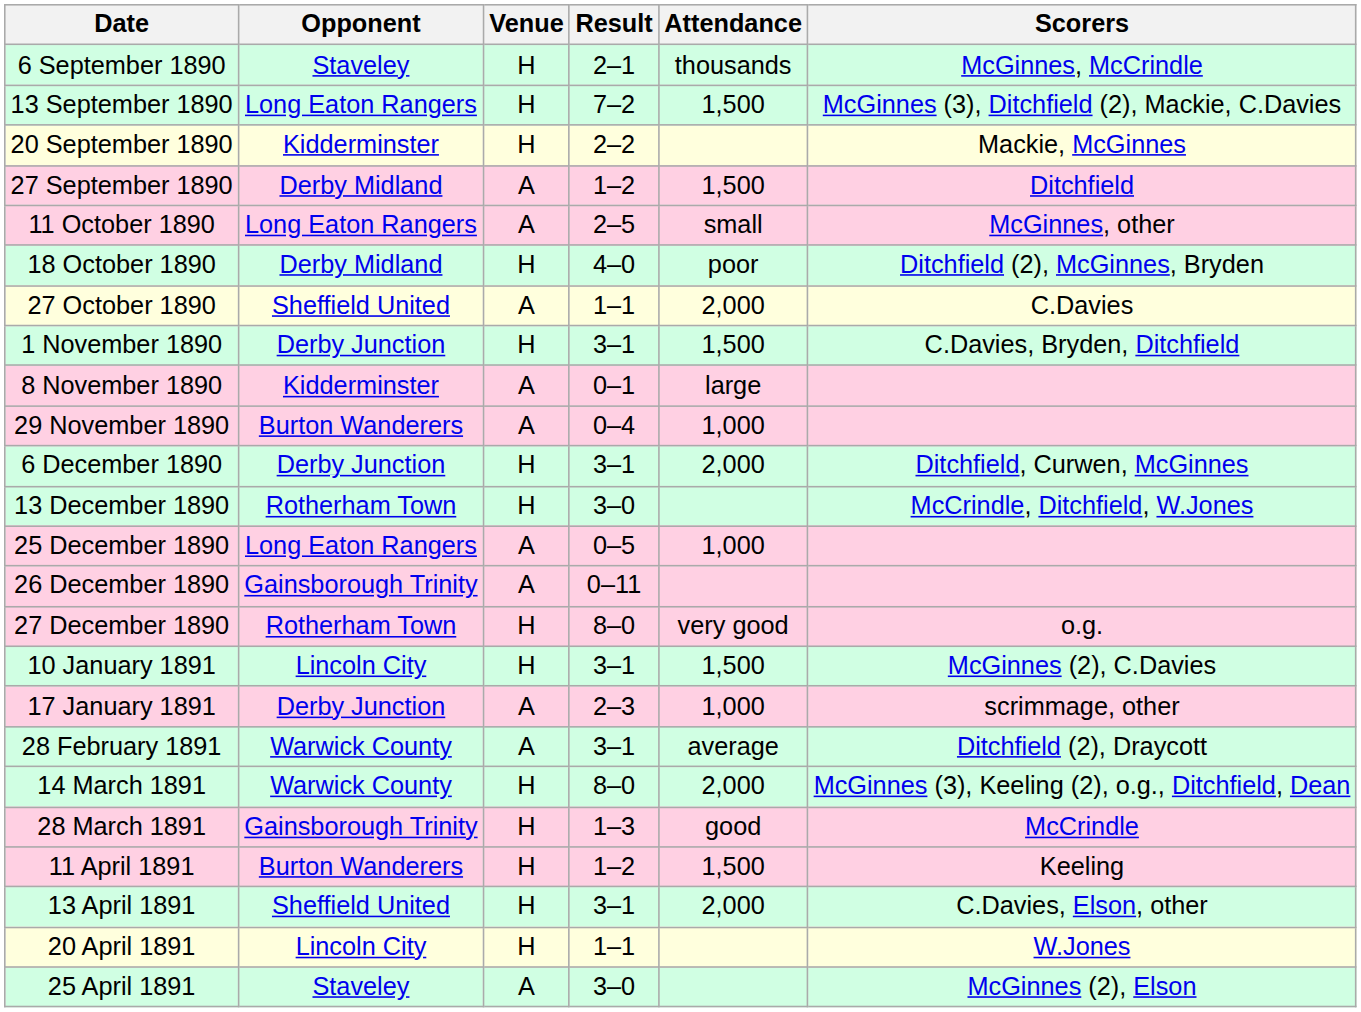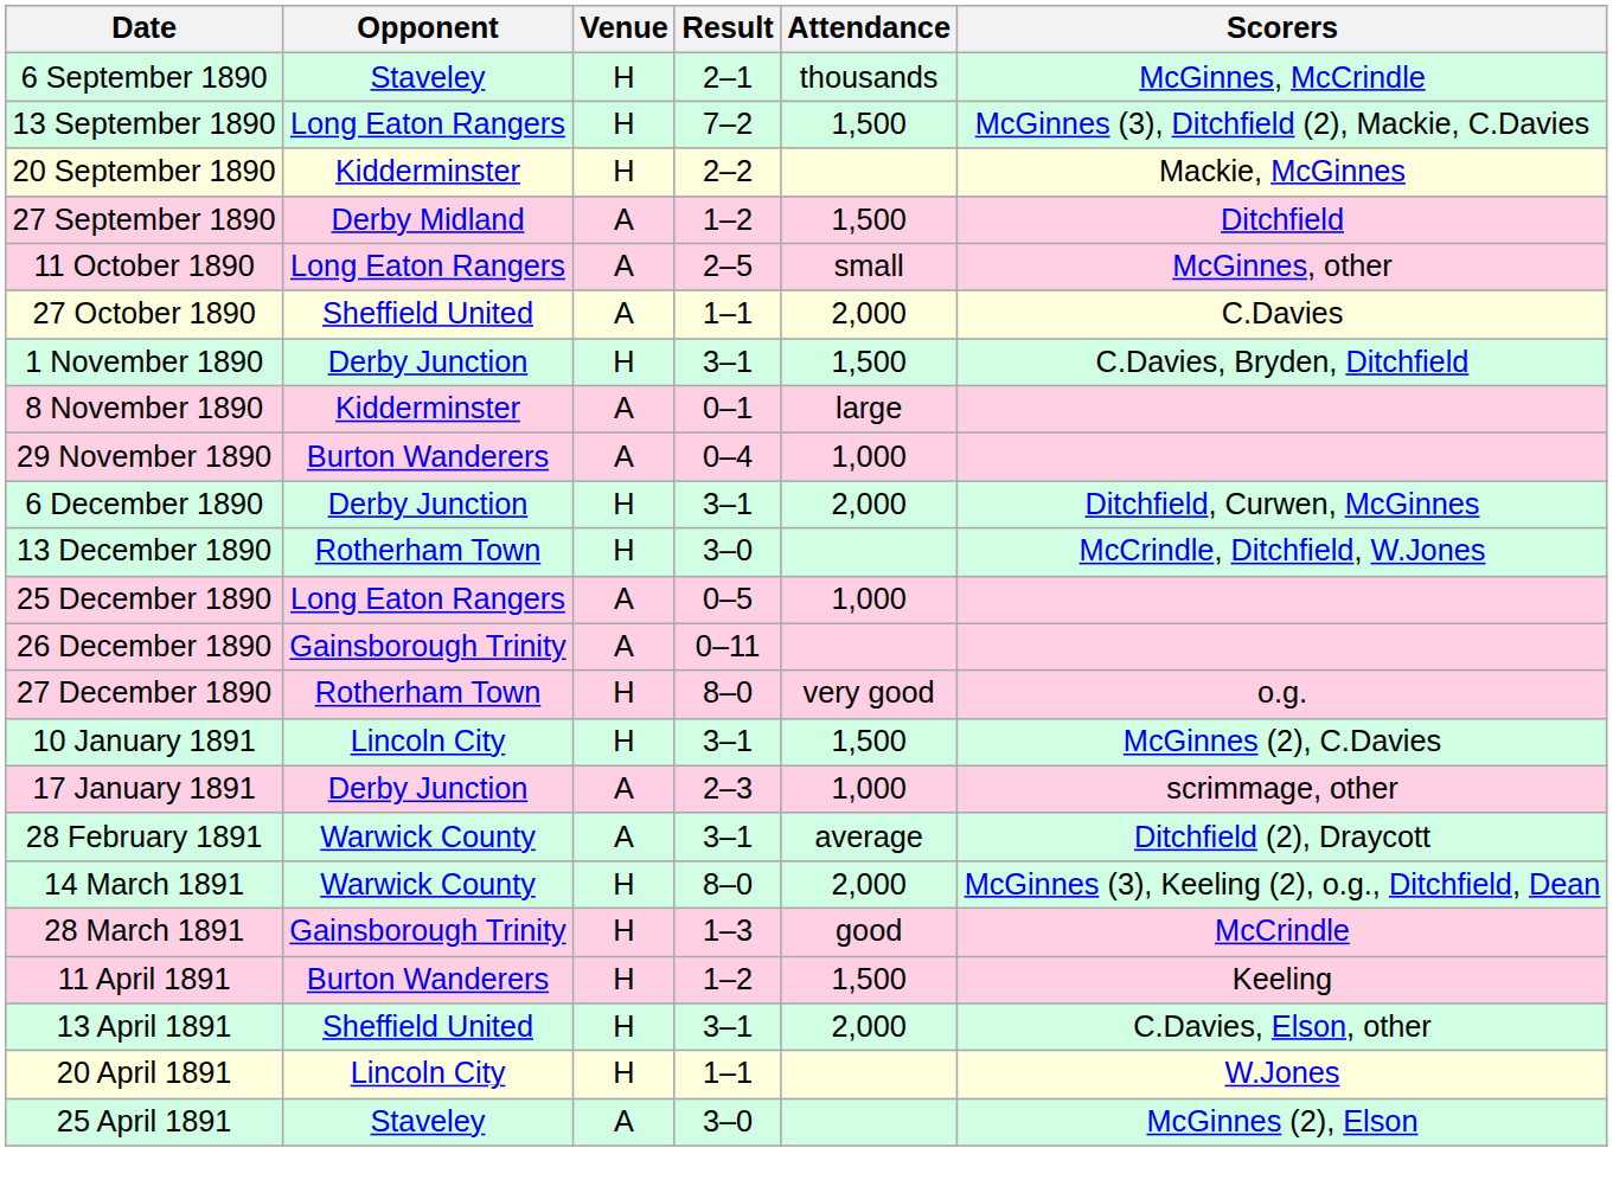- row: 18 October 1890 | Derby Midland | H | 4–0 | poor | Ditchfield (2), McGinnes, Bryden
